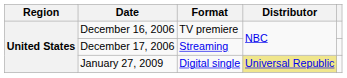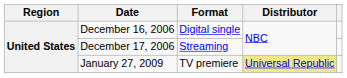December 16, 2006 | Format: TV premiere -> Digital single
January 27, 2009 | Format: Digital single -> TV premiere
